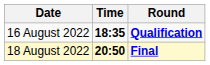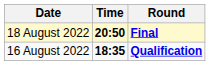rows swapped: 16 August 2022 <-> 18 August 2022
